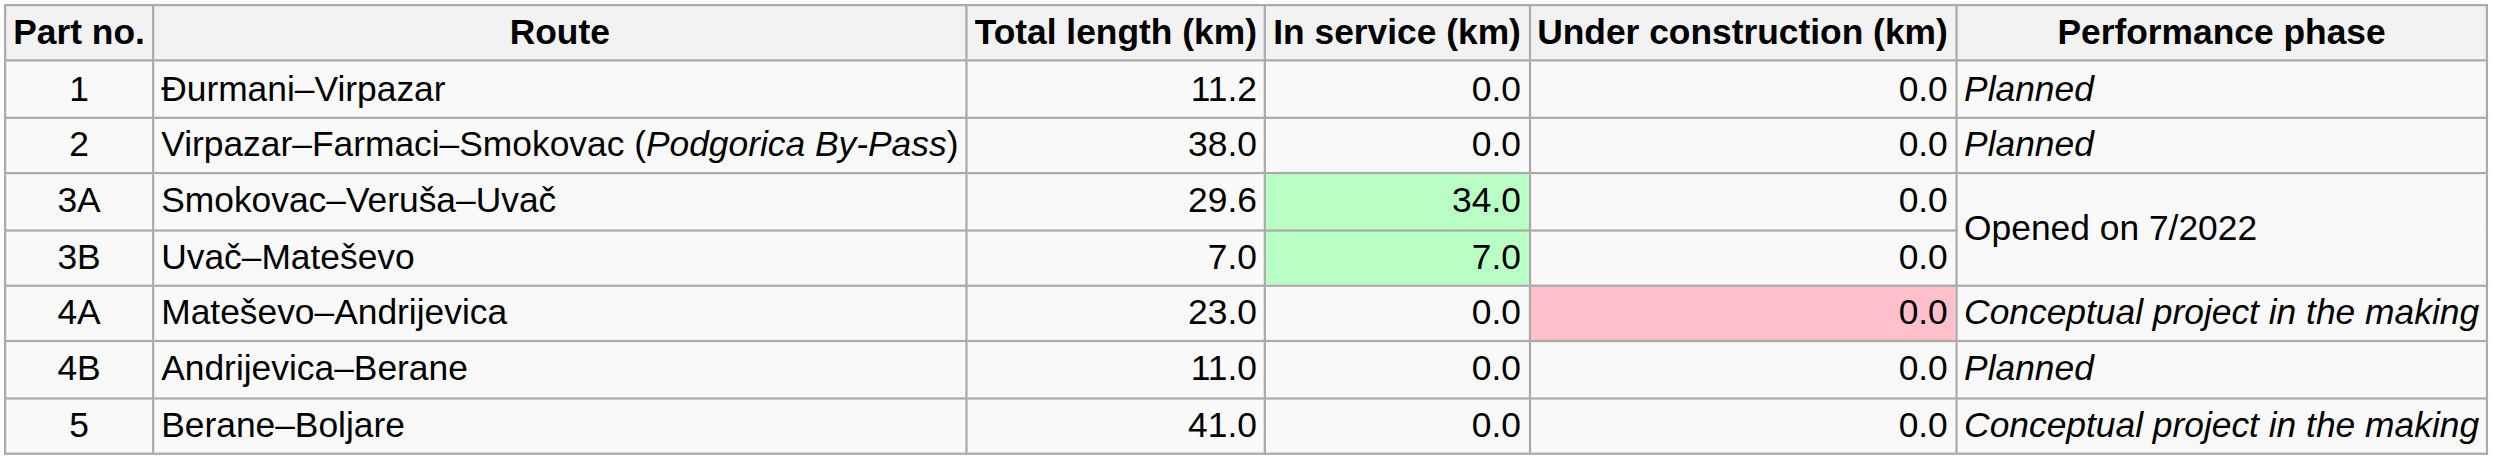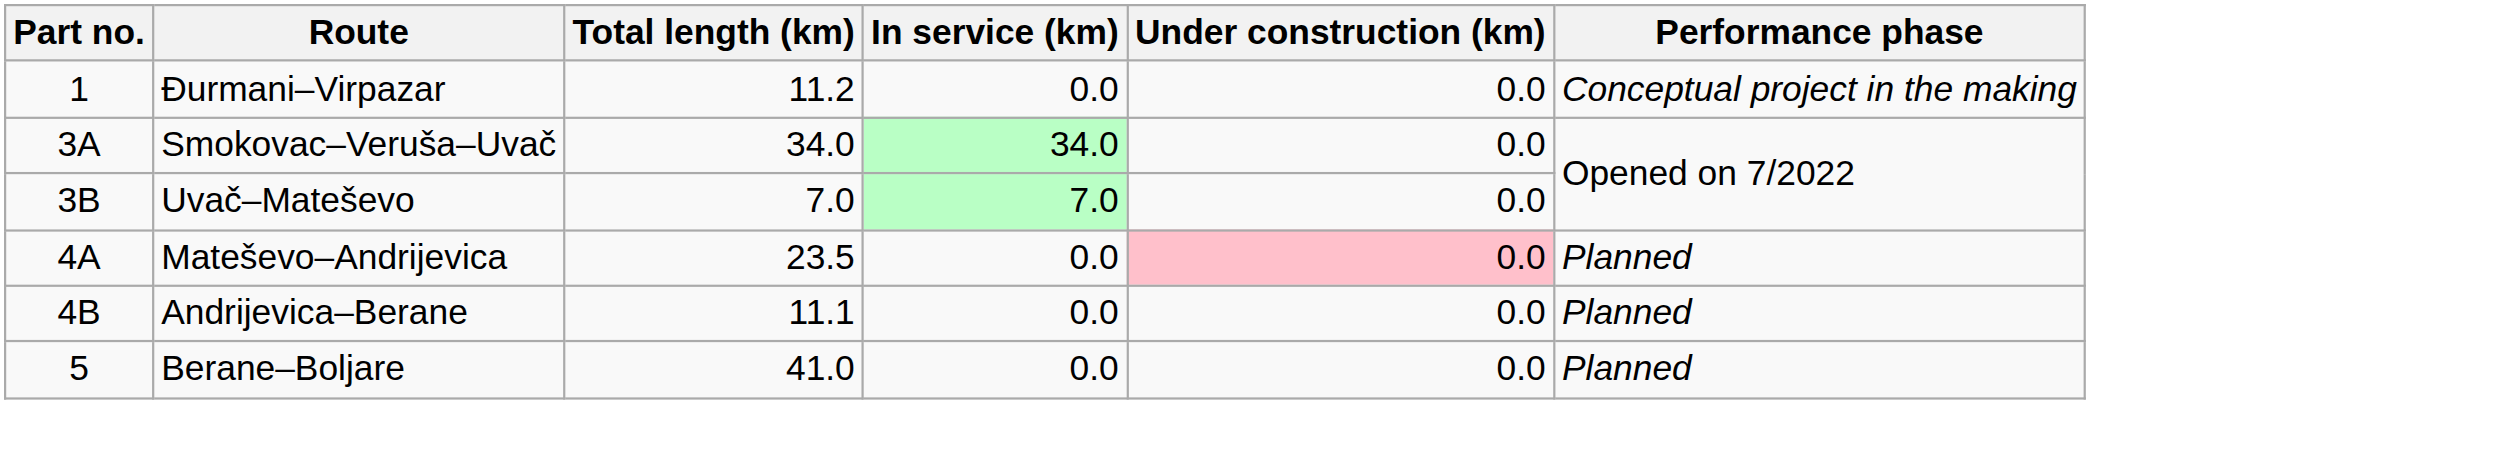Đurmani–Virpazar | Performance phase: Planned -> Conceptual project in the making
- row: 2 | Virpazar–Farmaci–Smokovac (Podgorica By-Pass) | 38.0 | 0.0 | 0.0 | Planned
Smokovac–Veruša–Uvač | Total length (km): 29.6 -> 34.0
Mateševo–Andrijevica | Total length (km): 23.0 -> 23.5
Mateševo–Andrijevica | Performance phase: Conceptual project in the making -> Planned
Andrijevica–Berane | Total length (km): 11.0 -> 11.1
Berane–Boljare | Performance phase: Conceptual project in the making -> Planned
